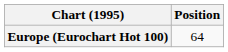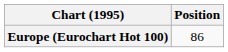Europe (Eurochart Hot 100) | Position: 64 -> 86
